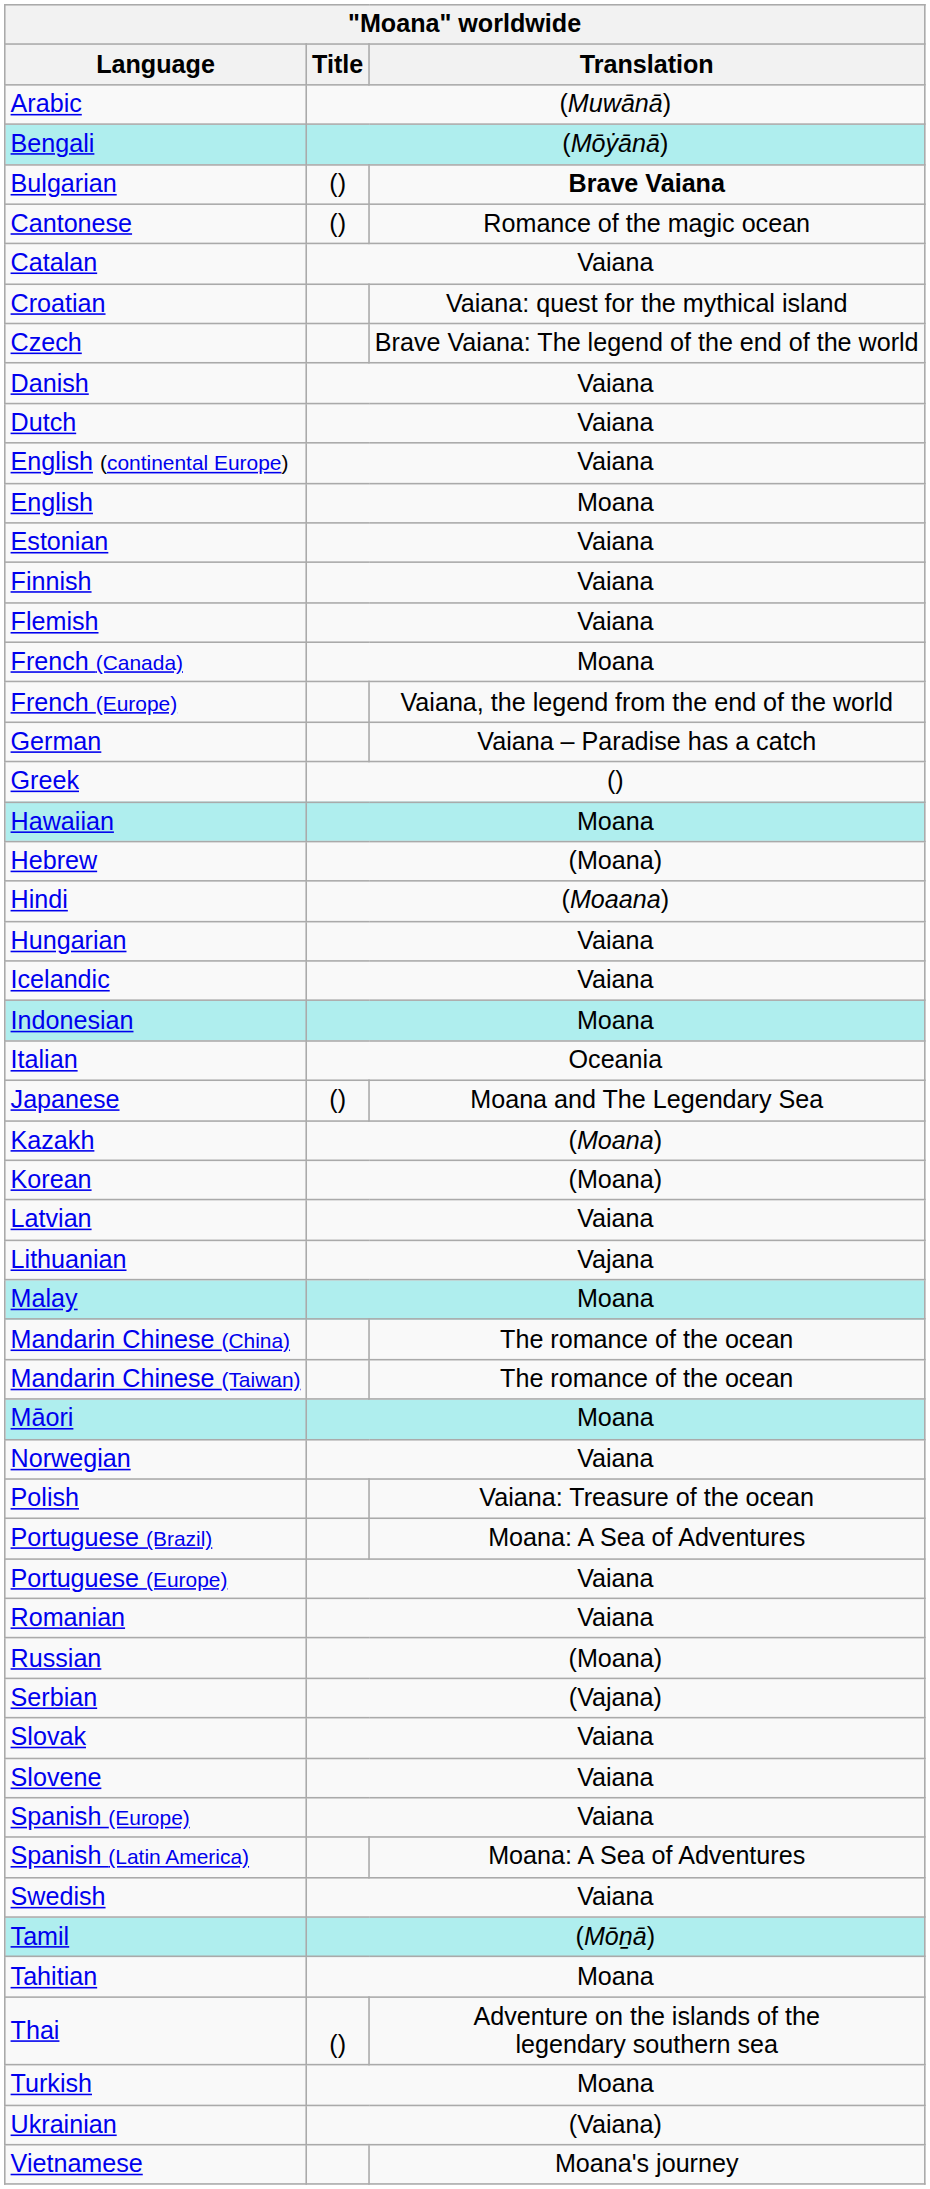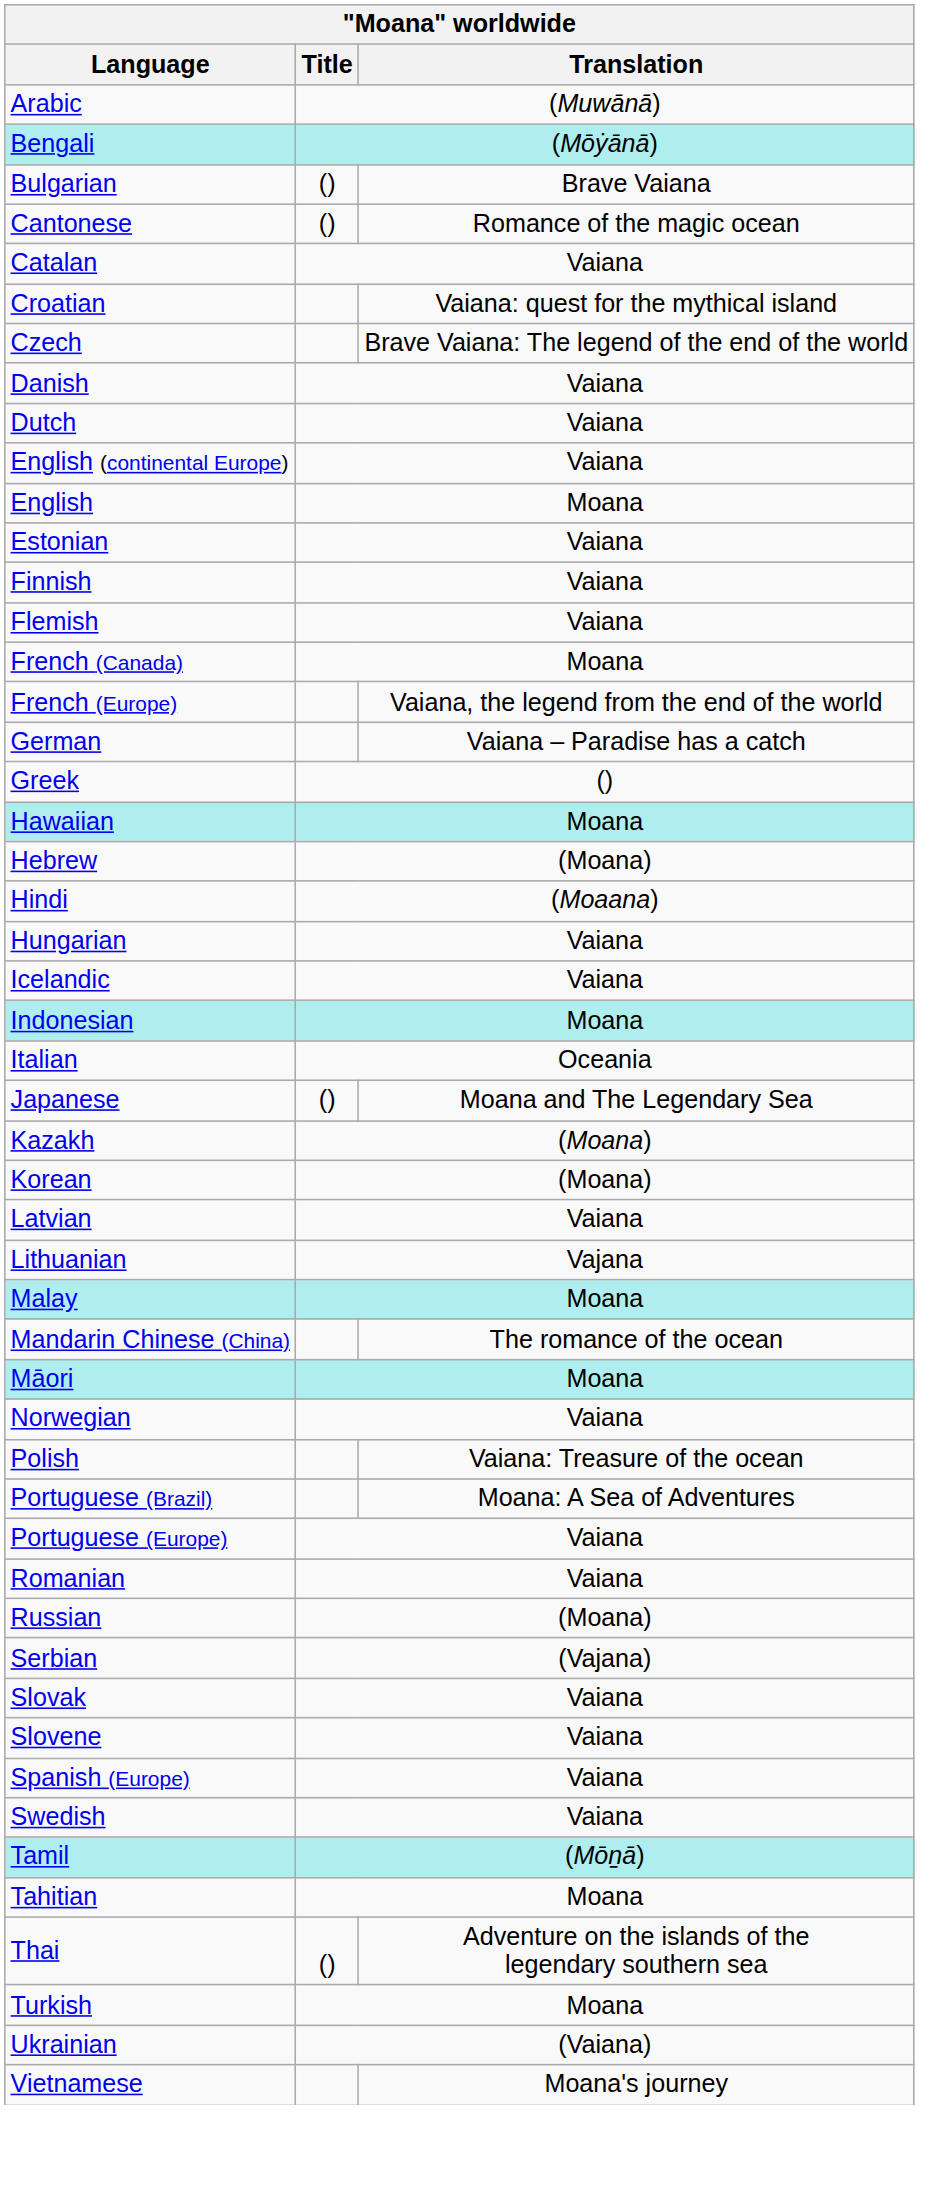Bulgarian | Translation: bold -> normal
- row: Mandarin Chinese (Taiwan) | The romance of the ocean
- row: Spanish (Latin America) | Moana: A Sea of Adventures
